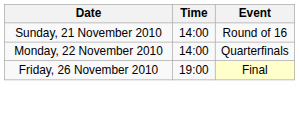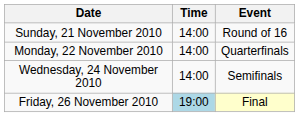+ row: Wednesday, 24 November 2010 | 14:00 | Semifinals
Friday, 26 November 2010 | Time: no background -> lightblue background
